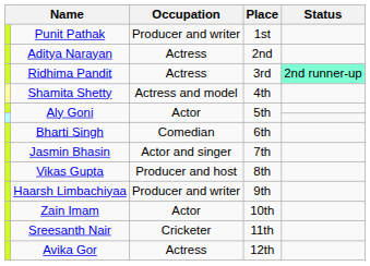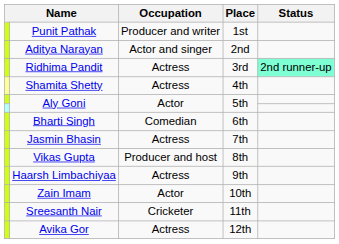Aditya Narayan | Occupation: Actress -> Actor and singer
Shamita Shetty | Occupation: Actress and model -> Actress
Jasmin Bhasin | Occupation: Actor and singer -> Actress
Haarsh Limbachiyaa | Occupation: Producer and writer -> Actress
